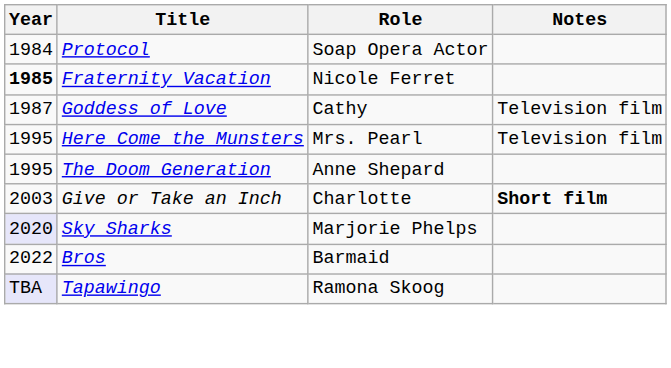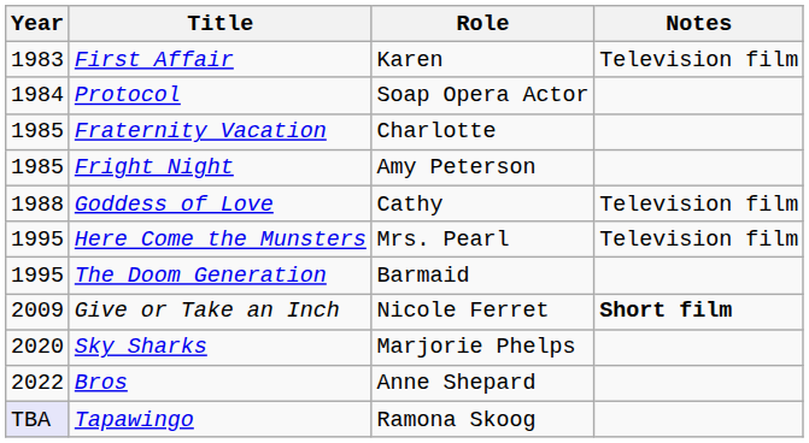+ row: 1983 | First Affair | Karen | Television film
Fraternity Vacation | Year: bold -> normal
Fraternity Vacation | Role: Nicole Ferret -> Charlotte
+ row: 1985 | Fright Night | Amy Peterson
Goddess of Love | Year: 1987 -> 1988
The Doom Generation | Role: Anne Shepard -> Barmaid
Give or Take an Inch | Year: 2003 -> 2009
Give or Take an Inch | Role: Charlotte -> Nicole Ferret
Sky Sharks | Year: lavender background -> no background
Bros | Role: Barmaid -> Anne Shepard
